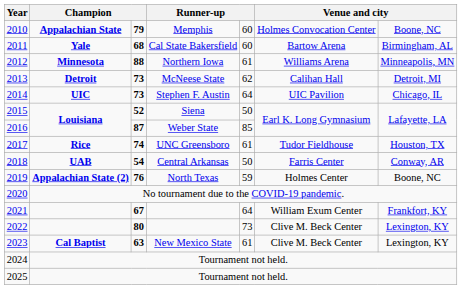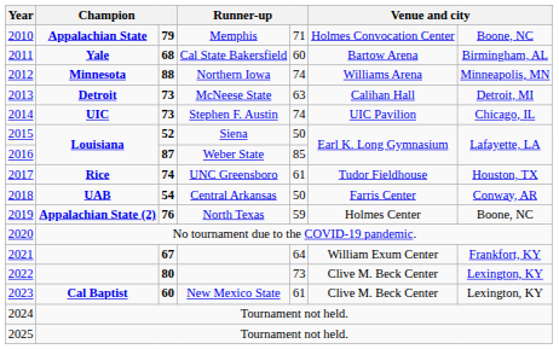2010 | column 5: 60 -> 71
2012 | column 5: 61 -> 74
2013 | column 5: 62 -> 63
2014 | column 5: 64 -> 74
2023 | column 3: 63 -> 60
